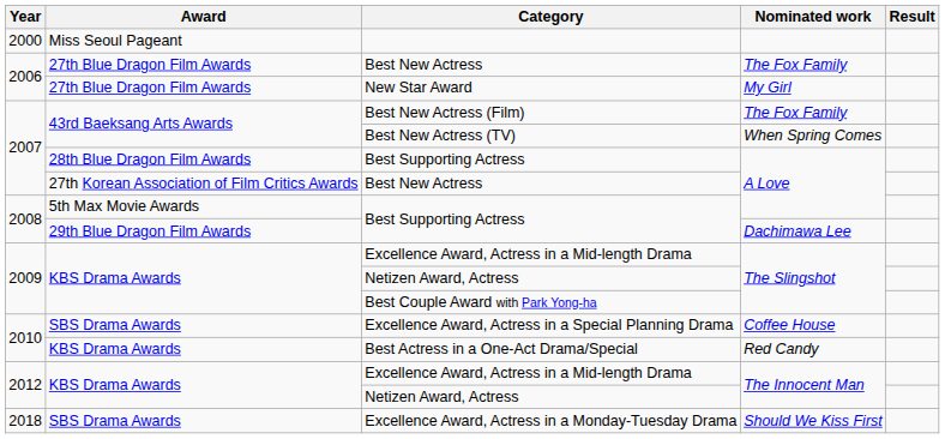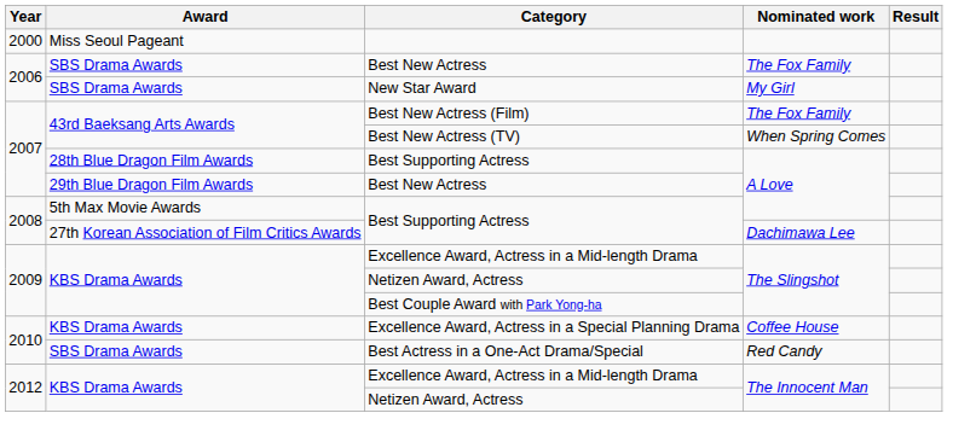Best New Actress / The Fox Family | Award: 27th Blue Dragon Film Awards -> SBS Drama Awards
New Star Award | Award: 27th Blue Dragon Film Awards -> SBS Drama Awards
Best New Actress / A Love | Award: 27th Korean Association of Film Critics Awards -> 29th Blue Dragon Film Awards
Best Supporting Actress / Dachimawa Lee | Award: 29th Blue Dragon Film Awards -> 27th Korean Association of Film Critics Awards
Excellence Award, Actress in a Special Planning Drama | Award: SBS Drama Awards -> KBS Drama Awards
Best Actress in a One-Act Drama/Special | Award: KBS Drama Awards -> SBS Drama Awards
- row: 2018 | SBS Drama Awards | Excellence Award, Actress in a Monday-Tuesday Drama | Should We Kiss First
